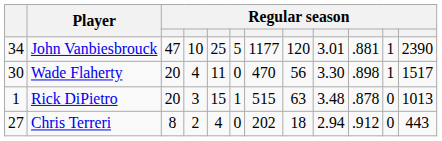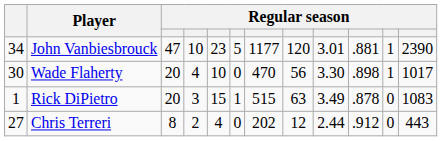John Vanbiesbrouck | column 5: 25 -> 23
Wade Flaherty | column 5: 11 -> 10
Wade Flaherty | column 12: 1517 -> 1017
Rick DiPietro | column 9: 3.48 -> 3.49
Rick DiPietro | column 12: 1013 -> 1083
Chris Terreri | column 8: 18 -> 12
Chris Terreri | column 9: 2.94 -> 2.44
